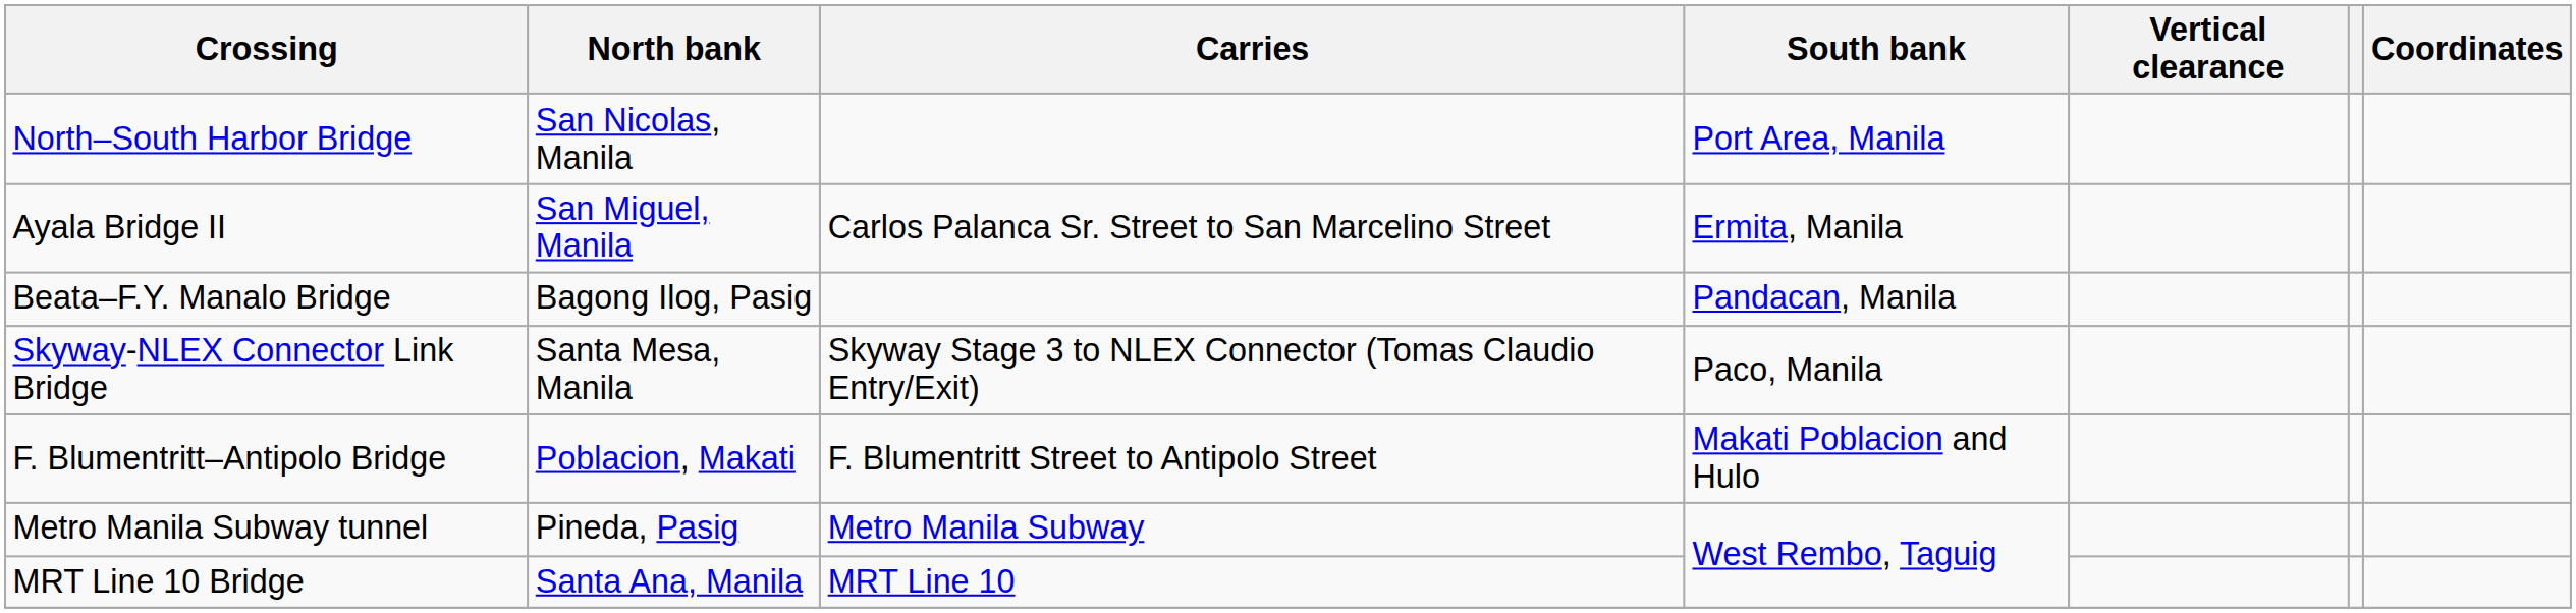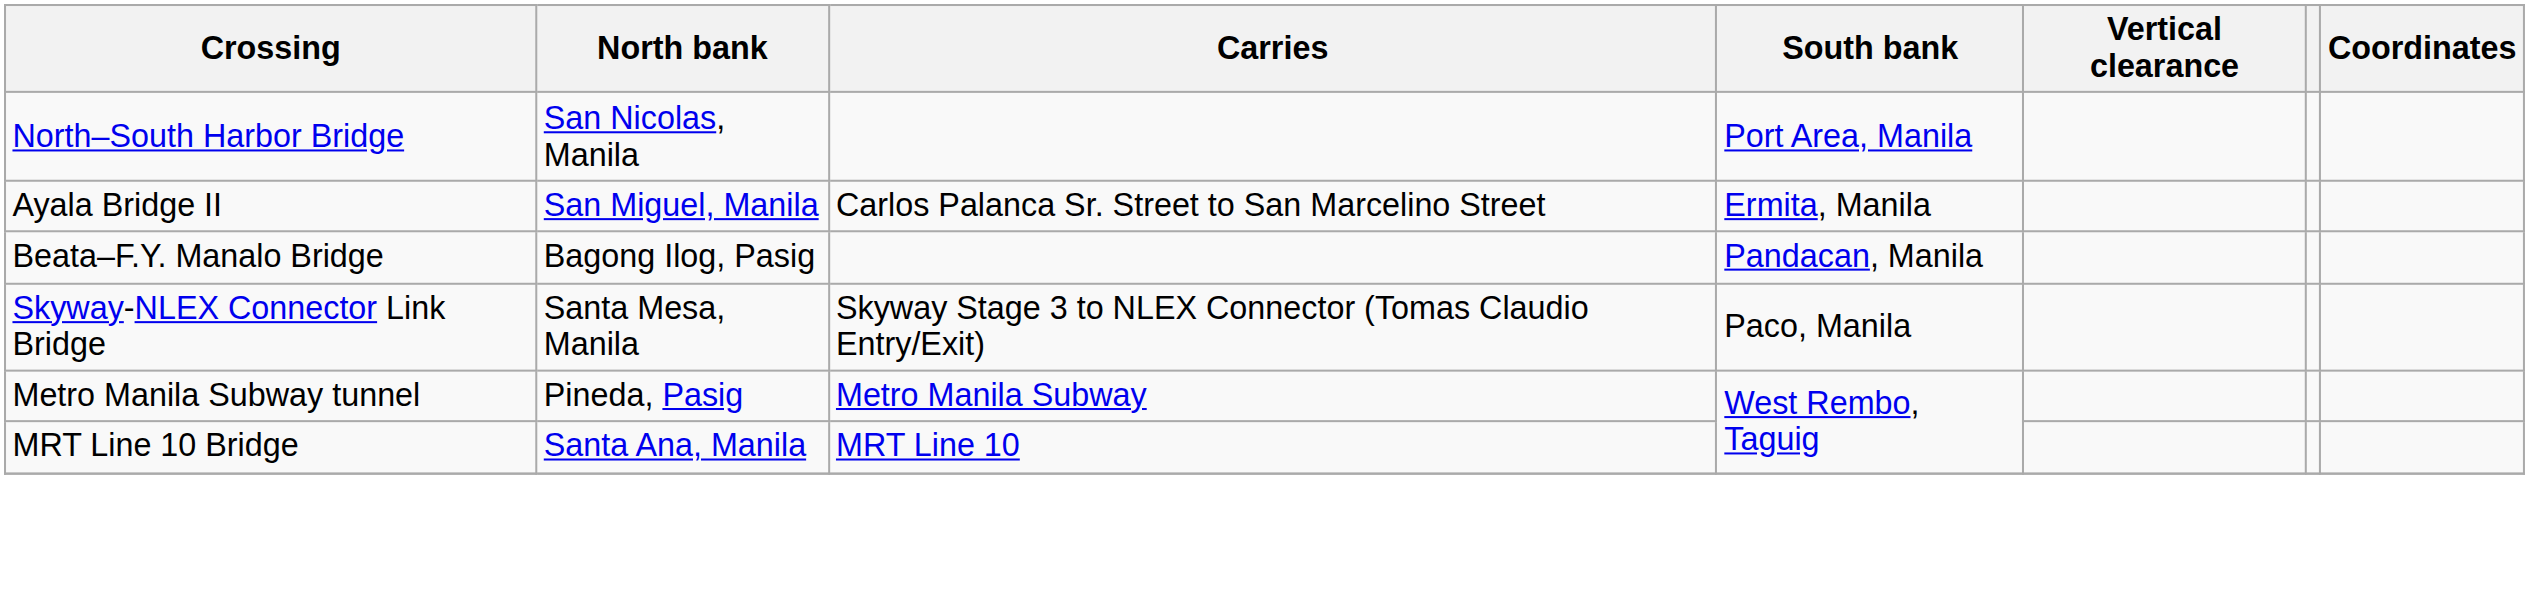- row: F. Blumentritt–Antipolo Bridge | Poblacion, Makati | F. Blumentritt Street to Antipolo Street | Makati Poblacion and Hulo
